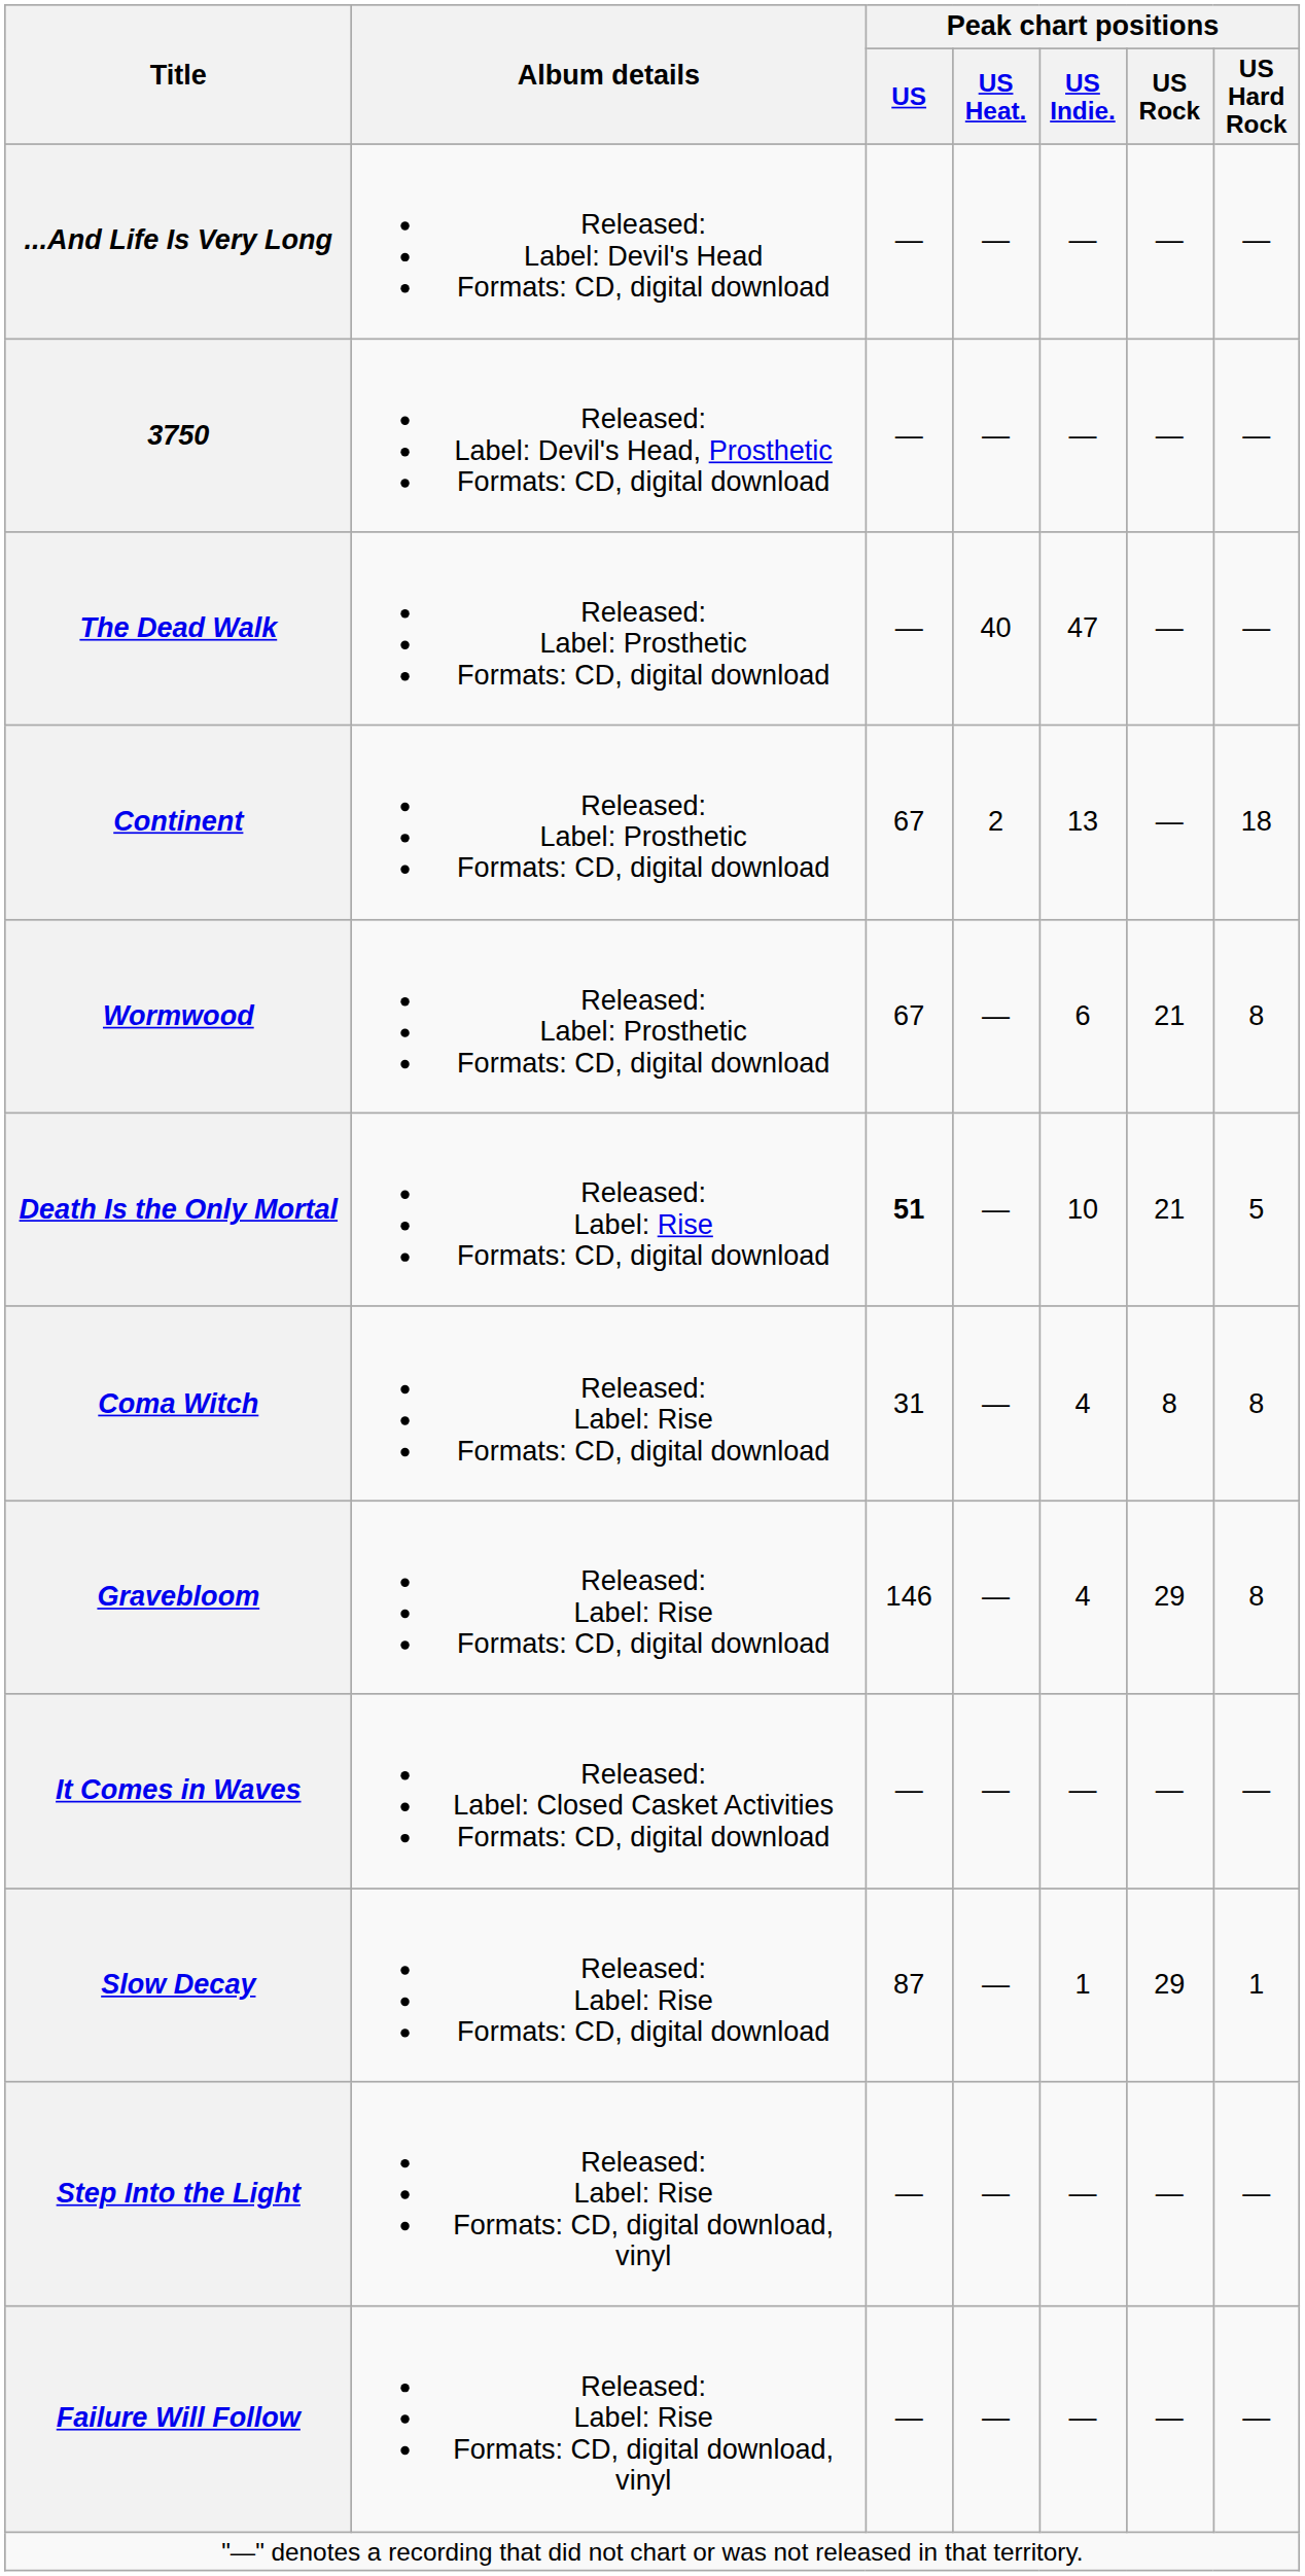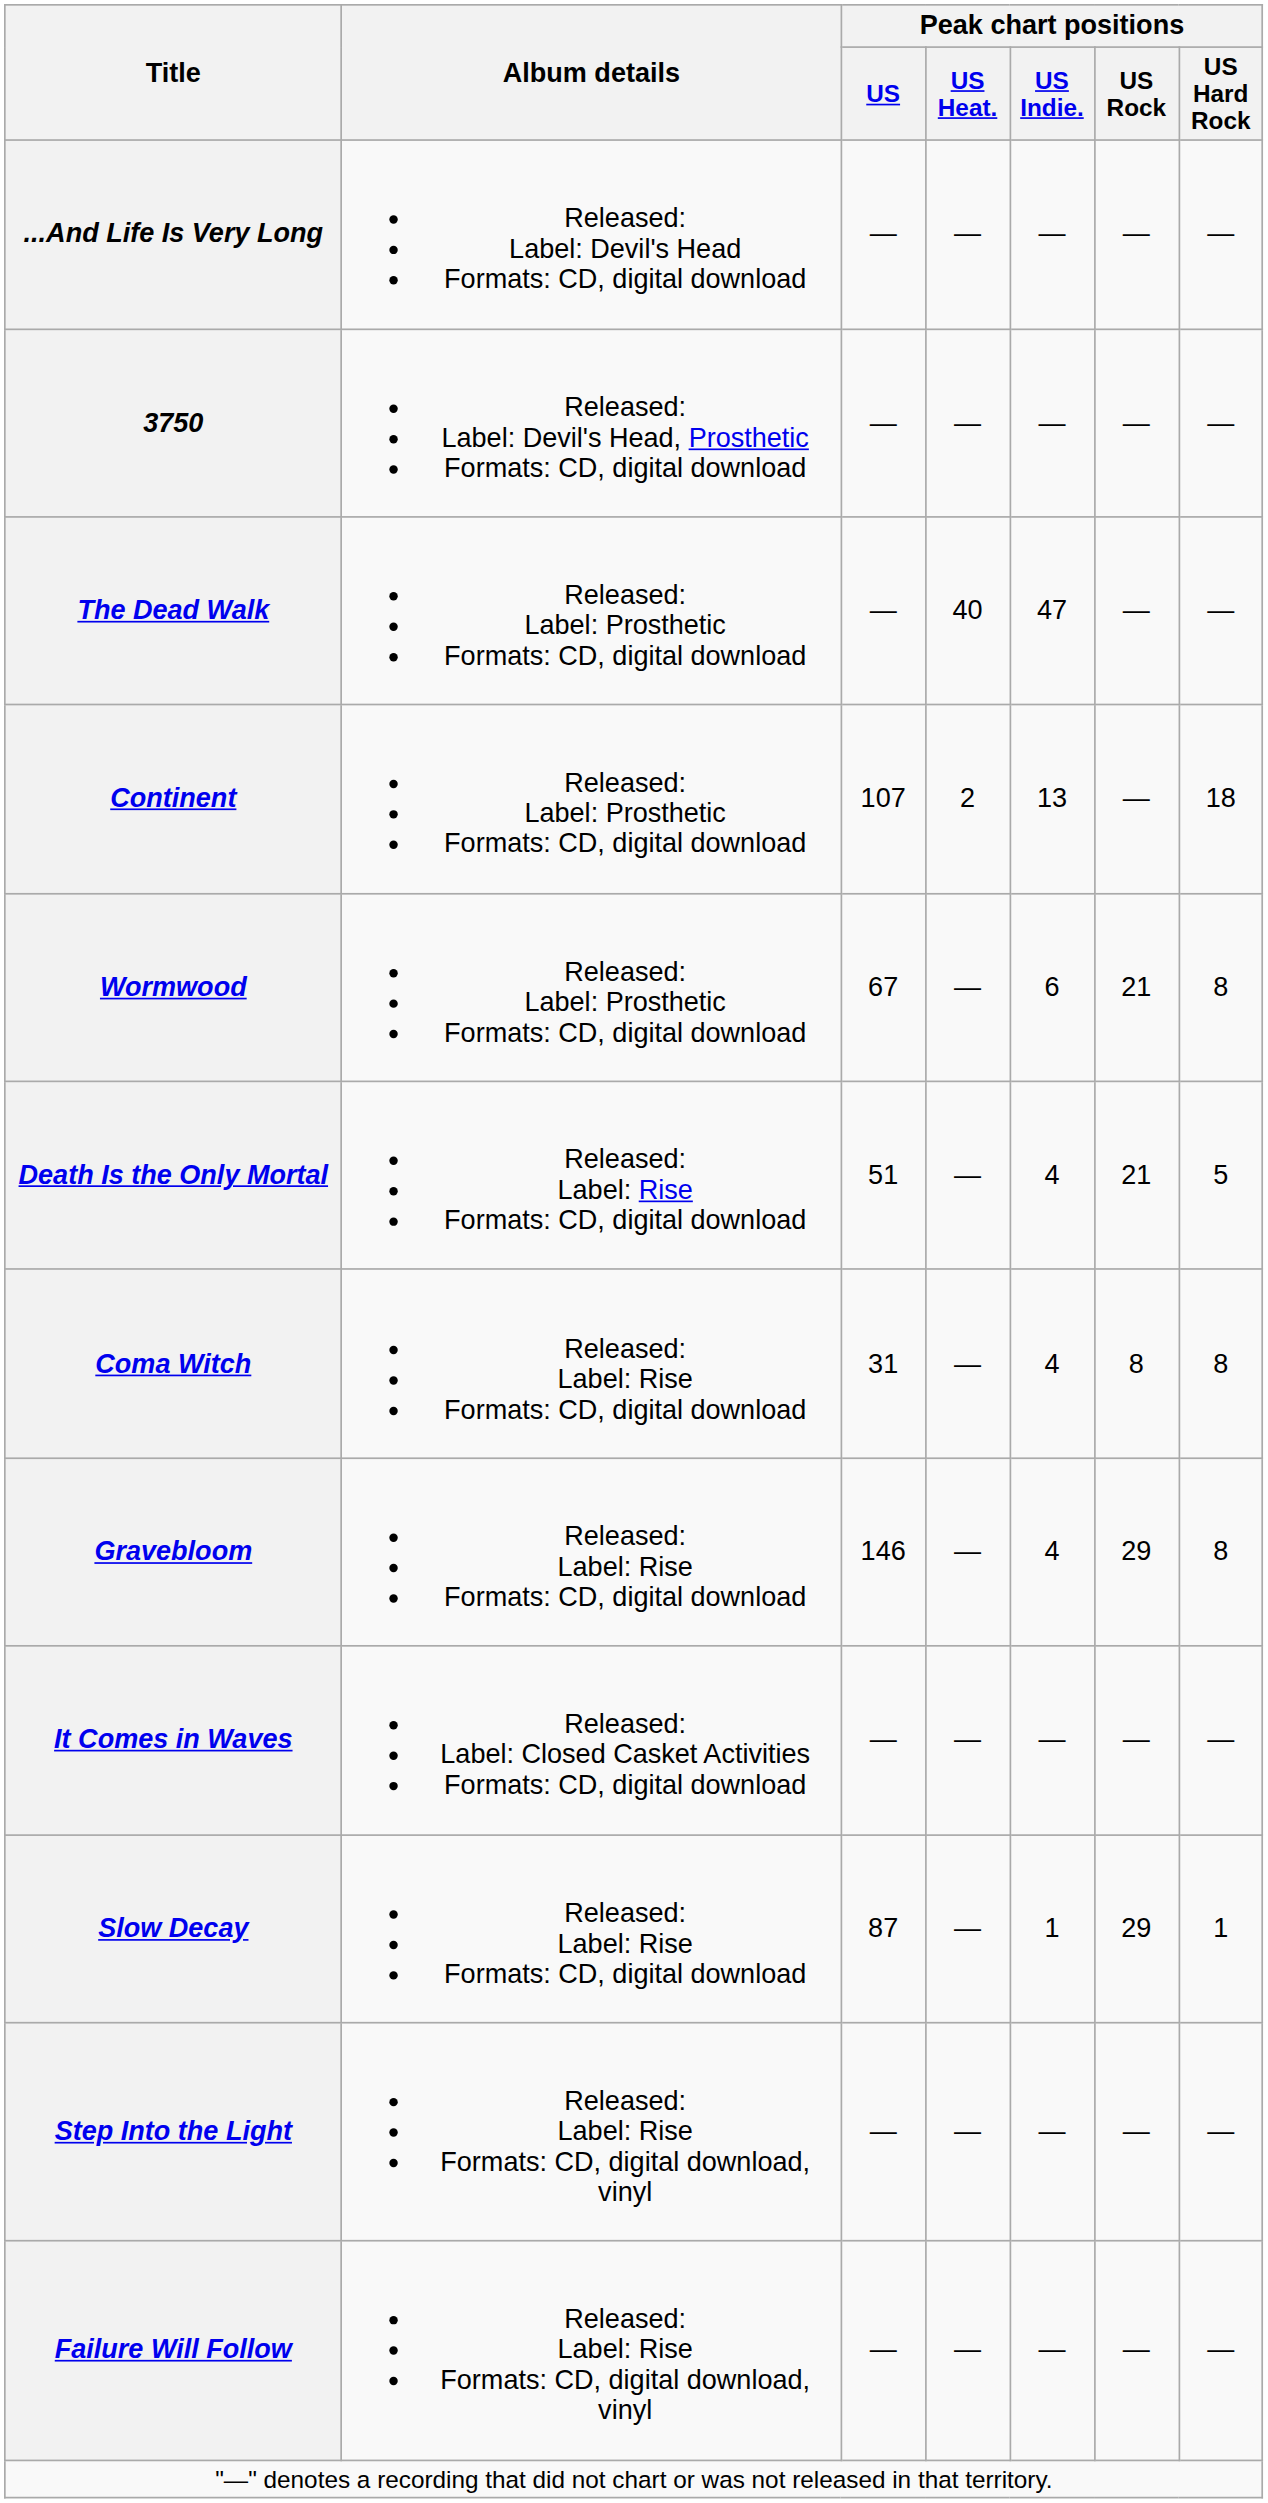Continent | Peak chart positions / US: 67 -> 107
Death Is the Only Mortal | Peak chart positions / US: bold -> normal
Death Is the Only Mortal | Peak chart positions / US Indie.: 10 -> 4
